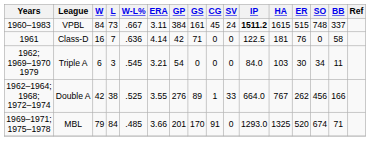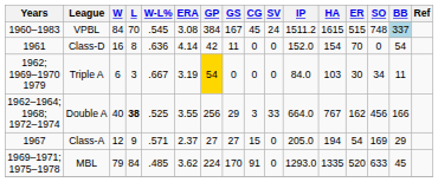VPBL | L: 73 -> 70
VPBL | W-L%: .667 -> .545
VPBL | ERA: 3.11 -> 3.08
VPBL | GS: 161 -> 167
VPBL | IP: bold -> normal
VPBL | BB: no background -> lightblue background
Class-D | L: 7 -> 8
Class-D | GS: 71 -> 11
Class-D | IP: 122.5 -> 152.0
Class-D | HA: 181 -> 154
Class-D | ER: 76 -> 70
Class-D | BB: 58 -> 54
Triple A | W-L%: .545 -> .667
Triple A | ERA: 3.21 -> 3.19
Triple A | GP: no background -> gold background
Double A | W: 42 -> 40
Double A | L: normal -> bold
Double A | GP: 276 -> 256
Double A | GS: 89 -> 29
Double A | CG: 1 -> 3
Double A | ER: 262 -> 162
+ row: 1967 | Class-A | 12 | 9 | .571 | 2.37 | 27 | 27 | 15 | 0 | 205.0 | 194 | 54 | 169 | 29
MBL | ERA: 3.66 -> 3.62
MBL | GP: 201 -> 224
MBL | HA: 1325 -> 1335
MBL | SO: 674 -> 633
MBL | BB: 71 -> 45
